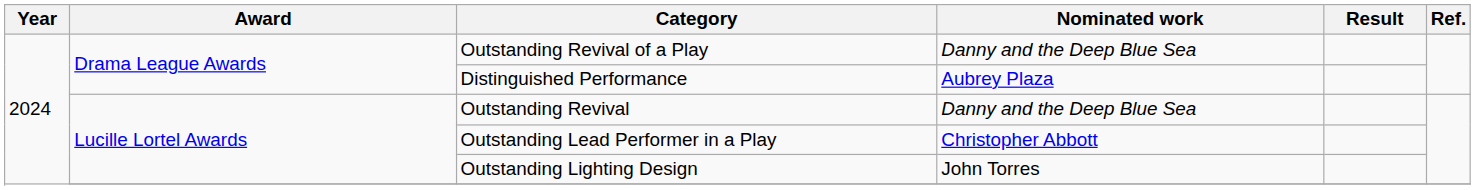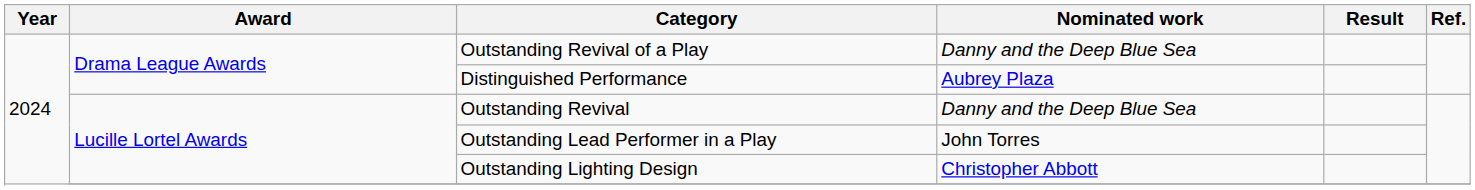Outstanding Lead Performer in a Play | Nominated work: Christopher Abbott -> John Torres
Outstanding Lighting Design | Nominated work: John Torres -> Christopher Abbott
